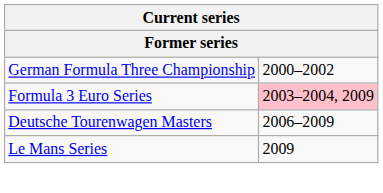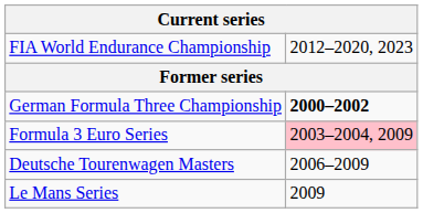+ row: FIA World Endurance Championship | 2012–2020, 2023
German Formula Three Championship | column 2: normal -> bold
